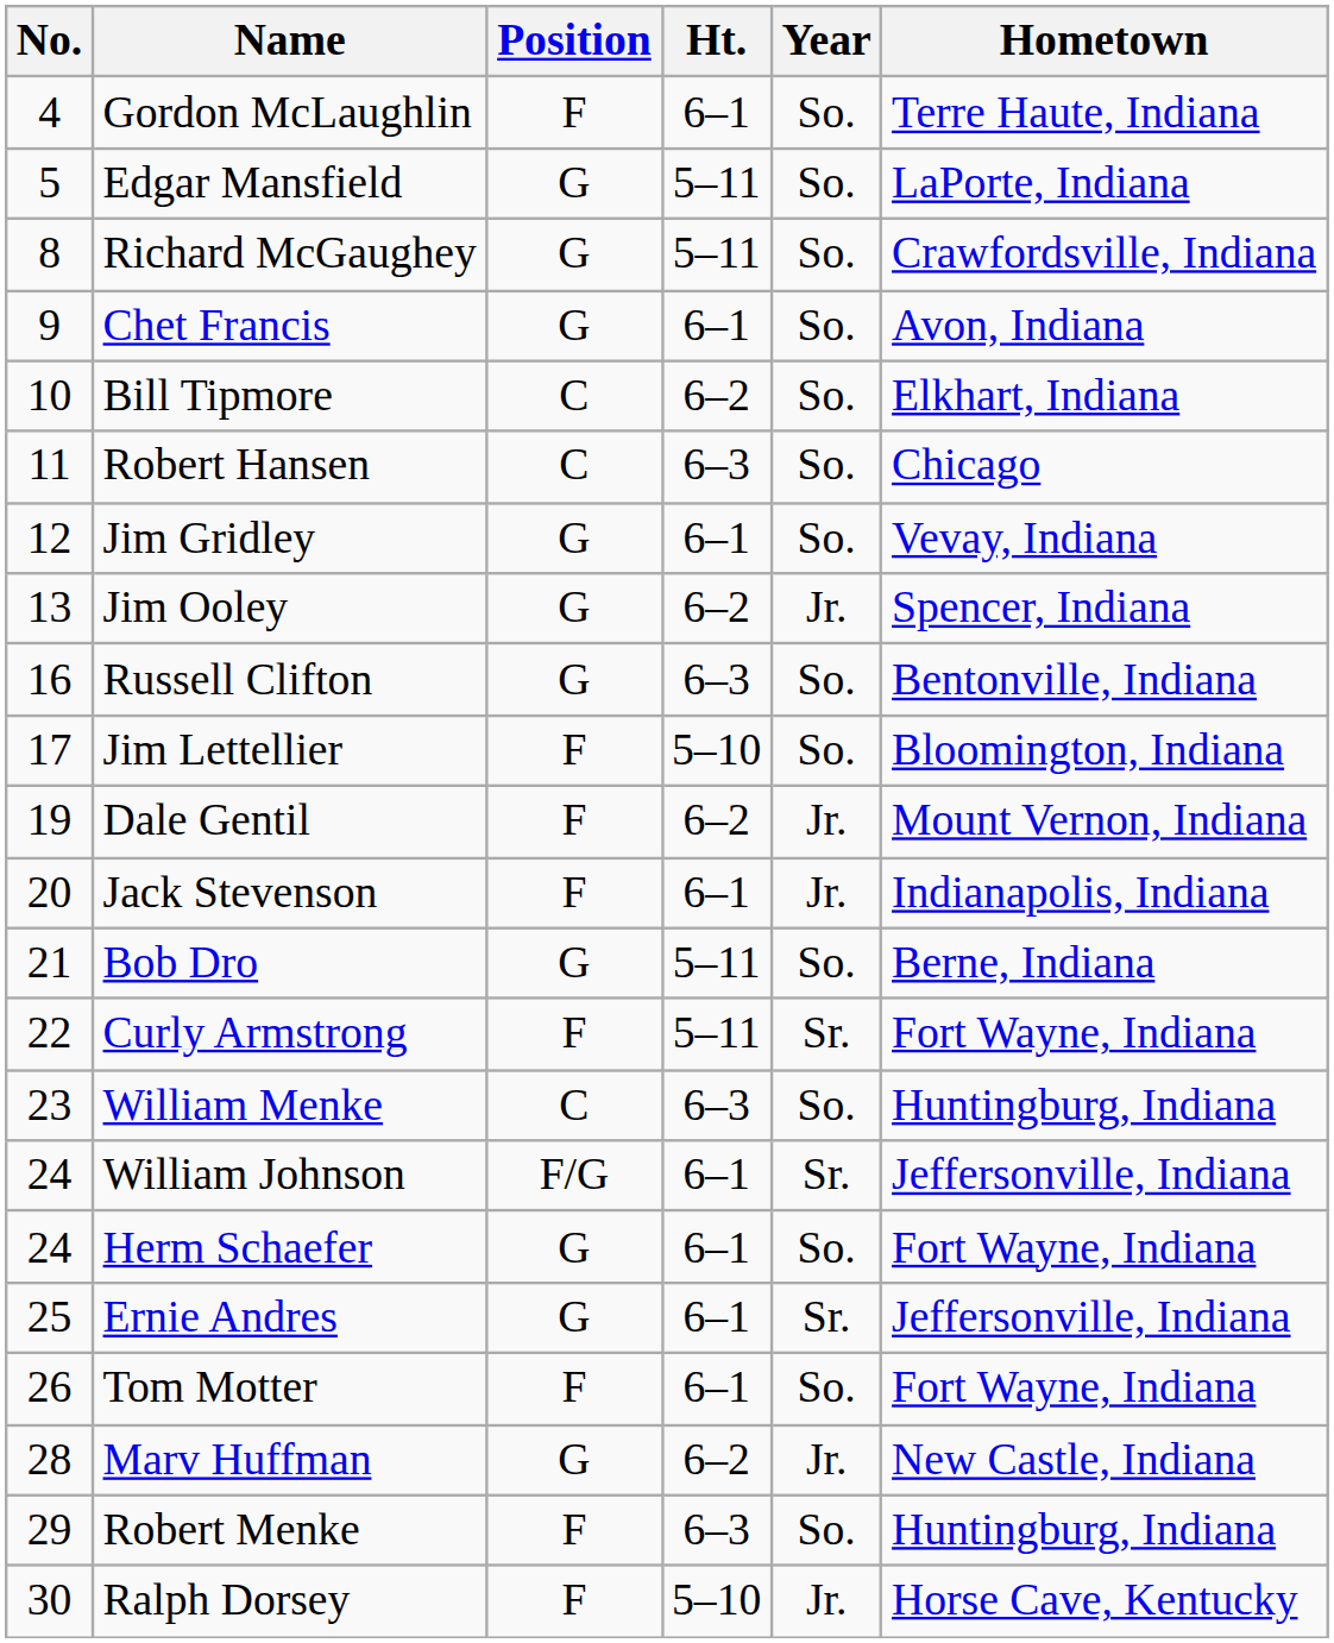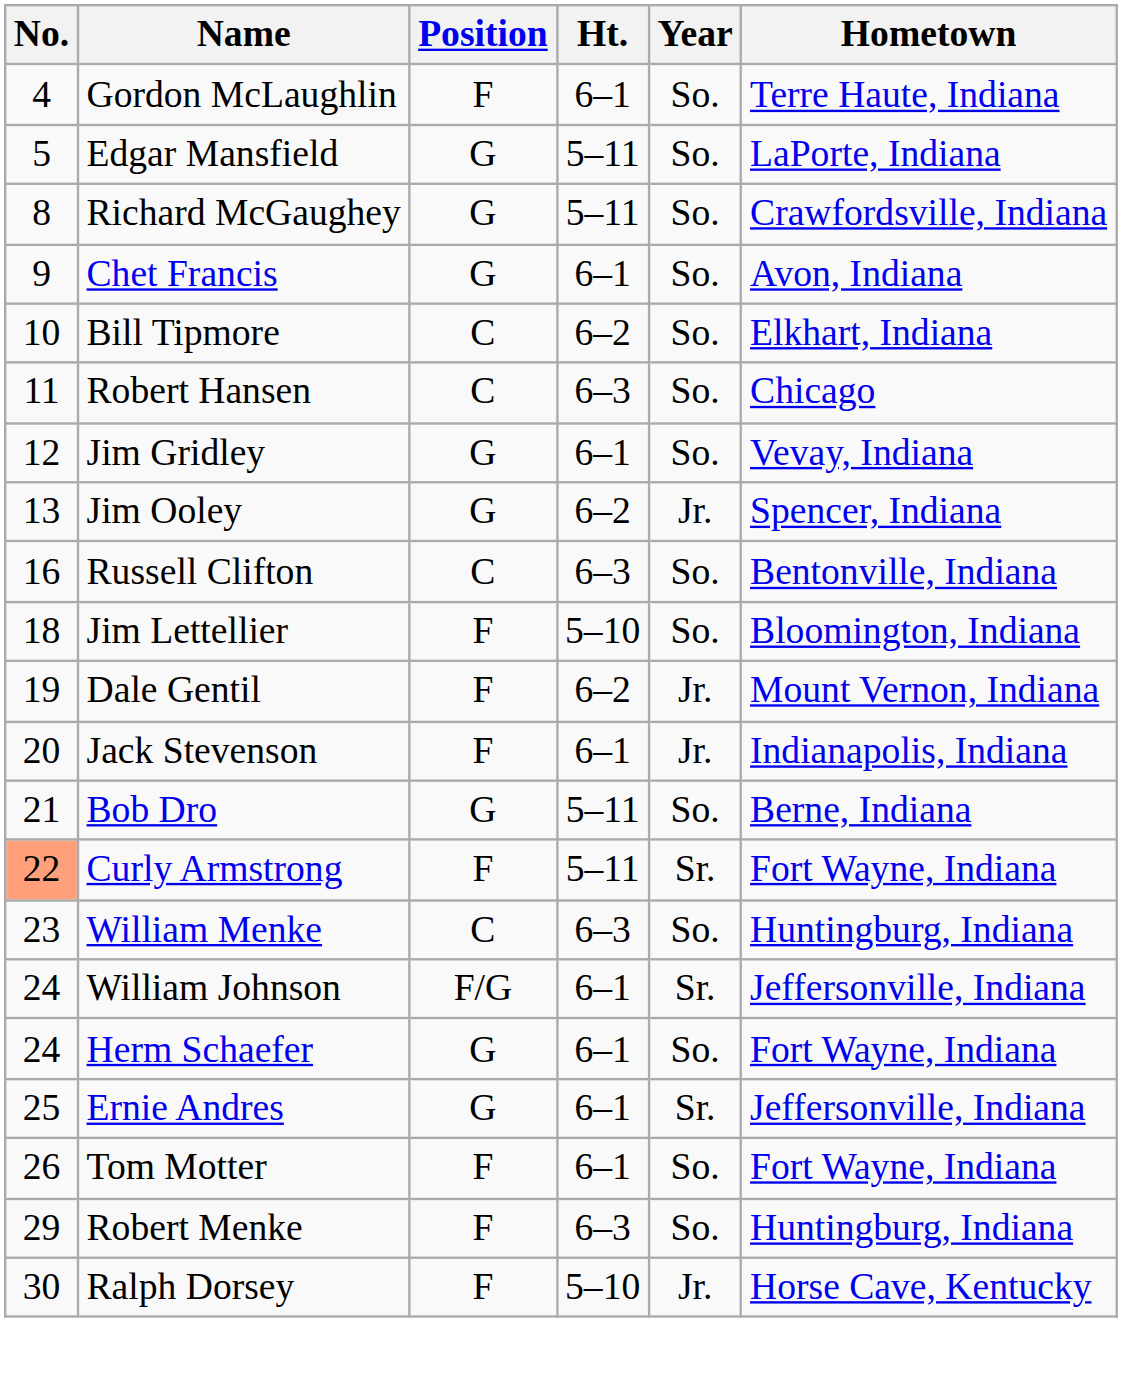Russell Clifton | Position: G -> C
Jim Lettellier | No.: 17 -> 18
Curly Armstrong | No.: no background -> lightsalmon background
- row: 28 | Marv Huffman | G | 6–2 | Jr. | New Castle, Indiana
